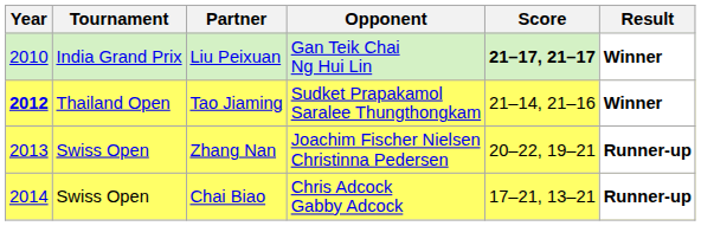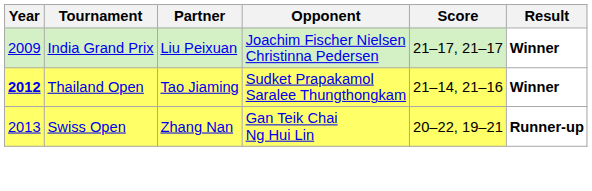Liu Peixuan | Year: 2010 -> 2009
Liu Peixuan | Opponent: Gan Teik Chai Ng Hui Lin -> Joachim Fischer Nielsen Christinna Pedersen
Liu Peixuan | Score: bold -> normal
Zhang Nan | Opponent: Joachim Fischer Nielsen Christinna Pedersen -> Gan Teik Chai Ng Hui Lin
- row: 2014 | Swiss Open | Chai Biao | Chris Adcock Gabby Adcock | 17–21, 13–21 | Runner-up
